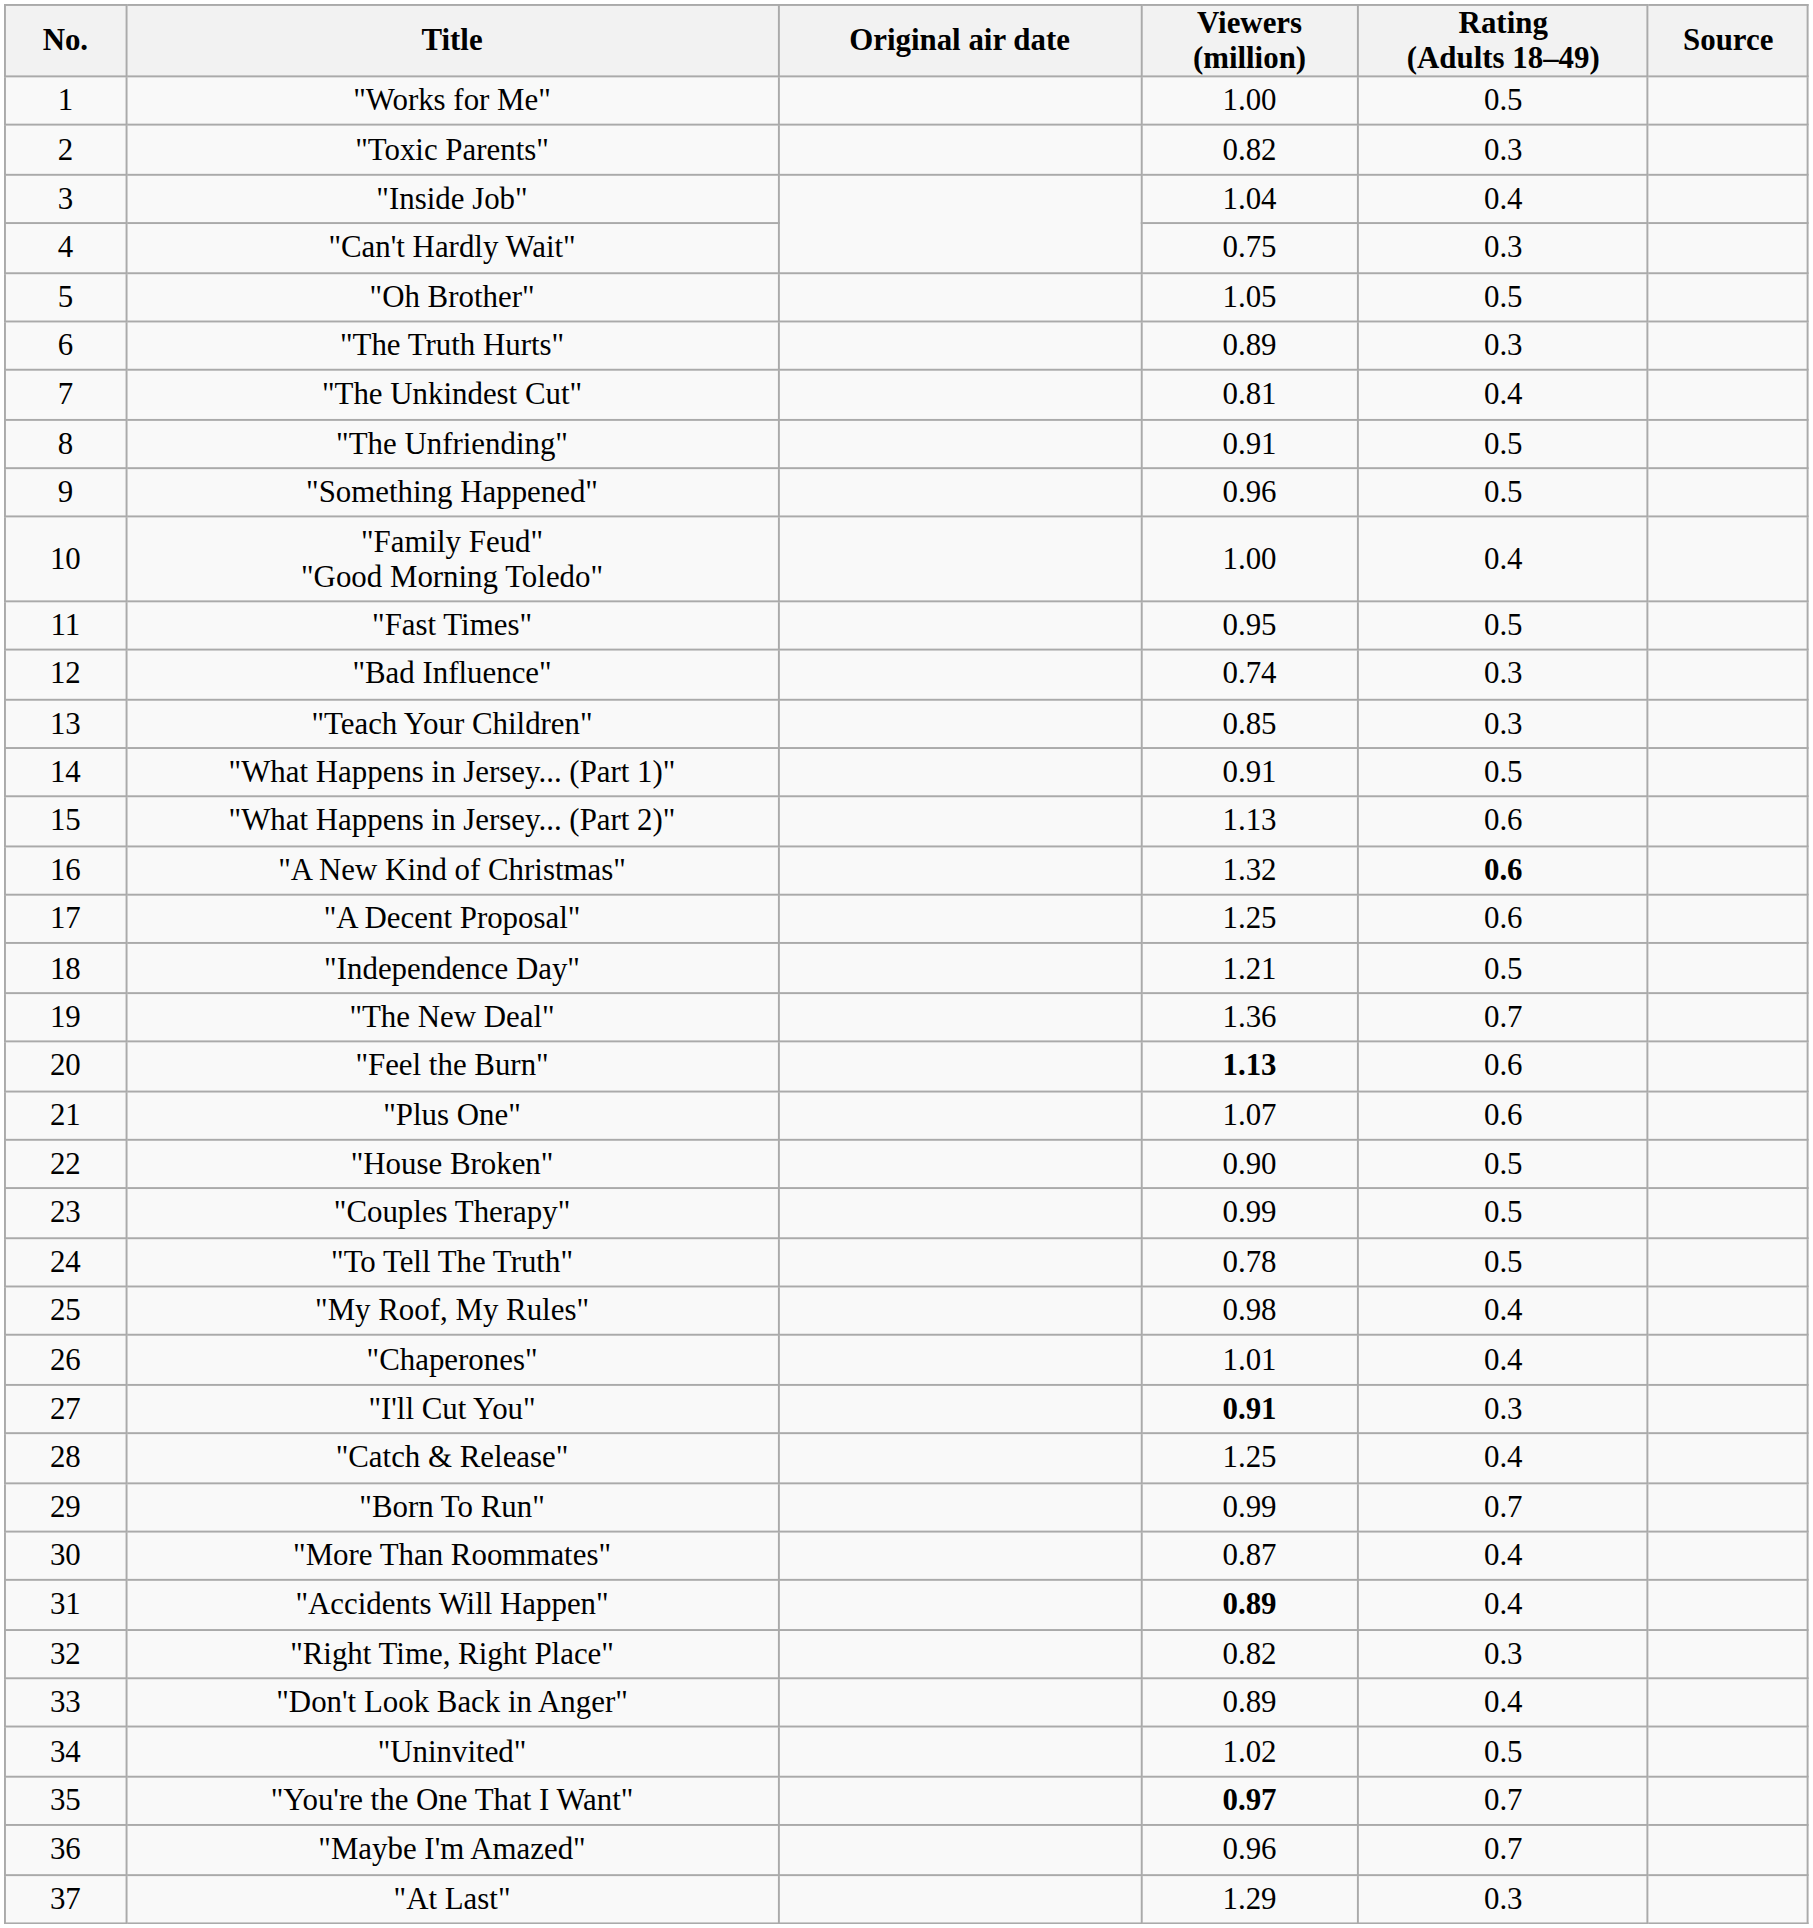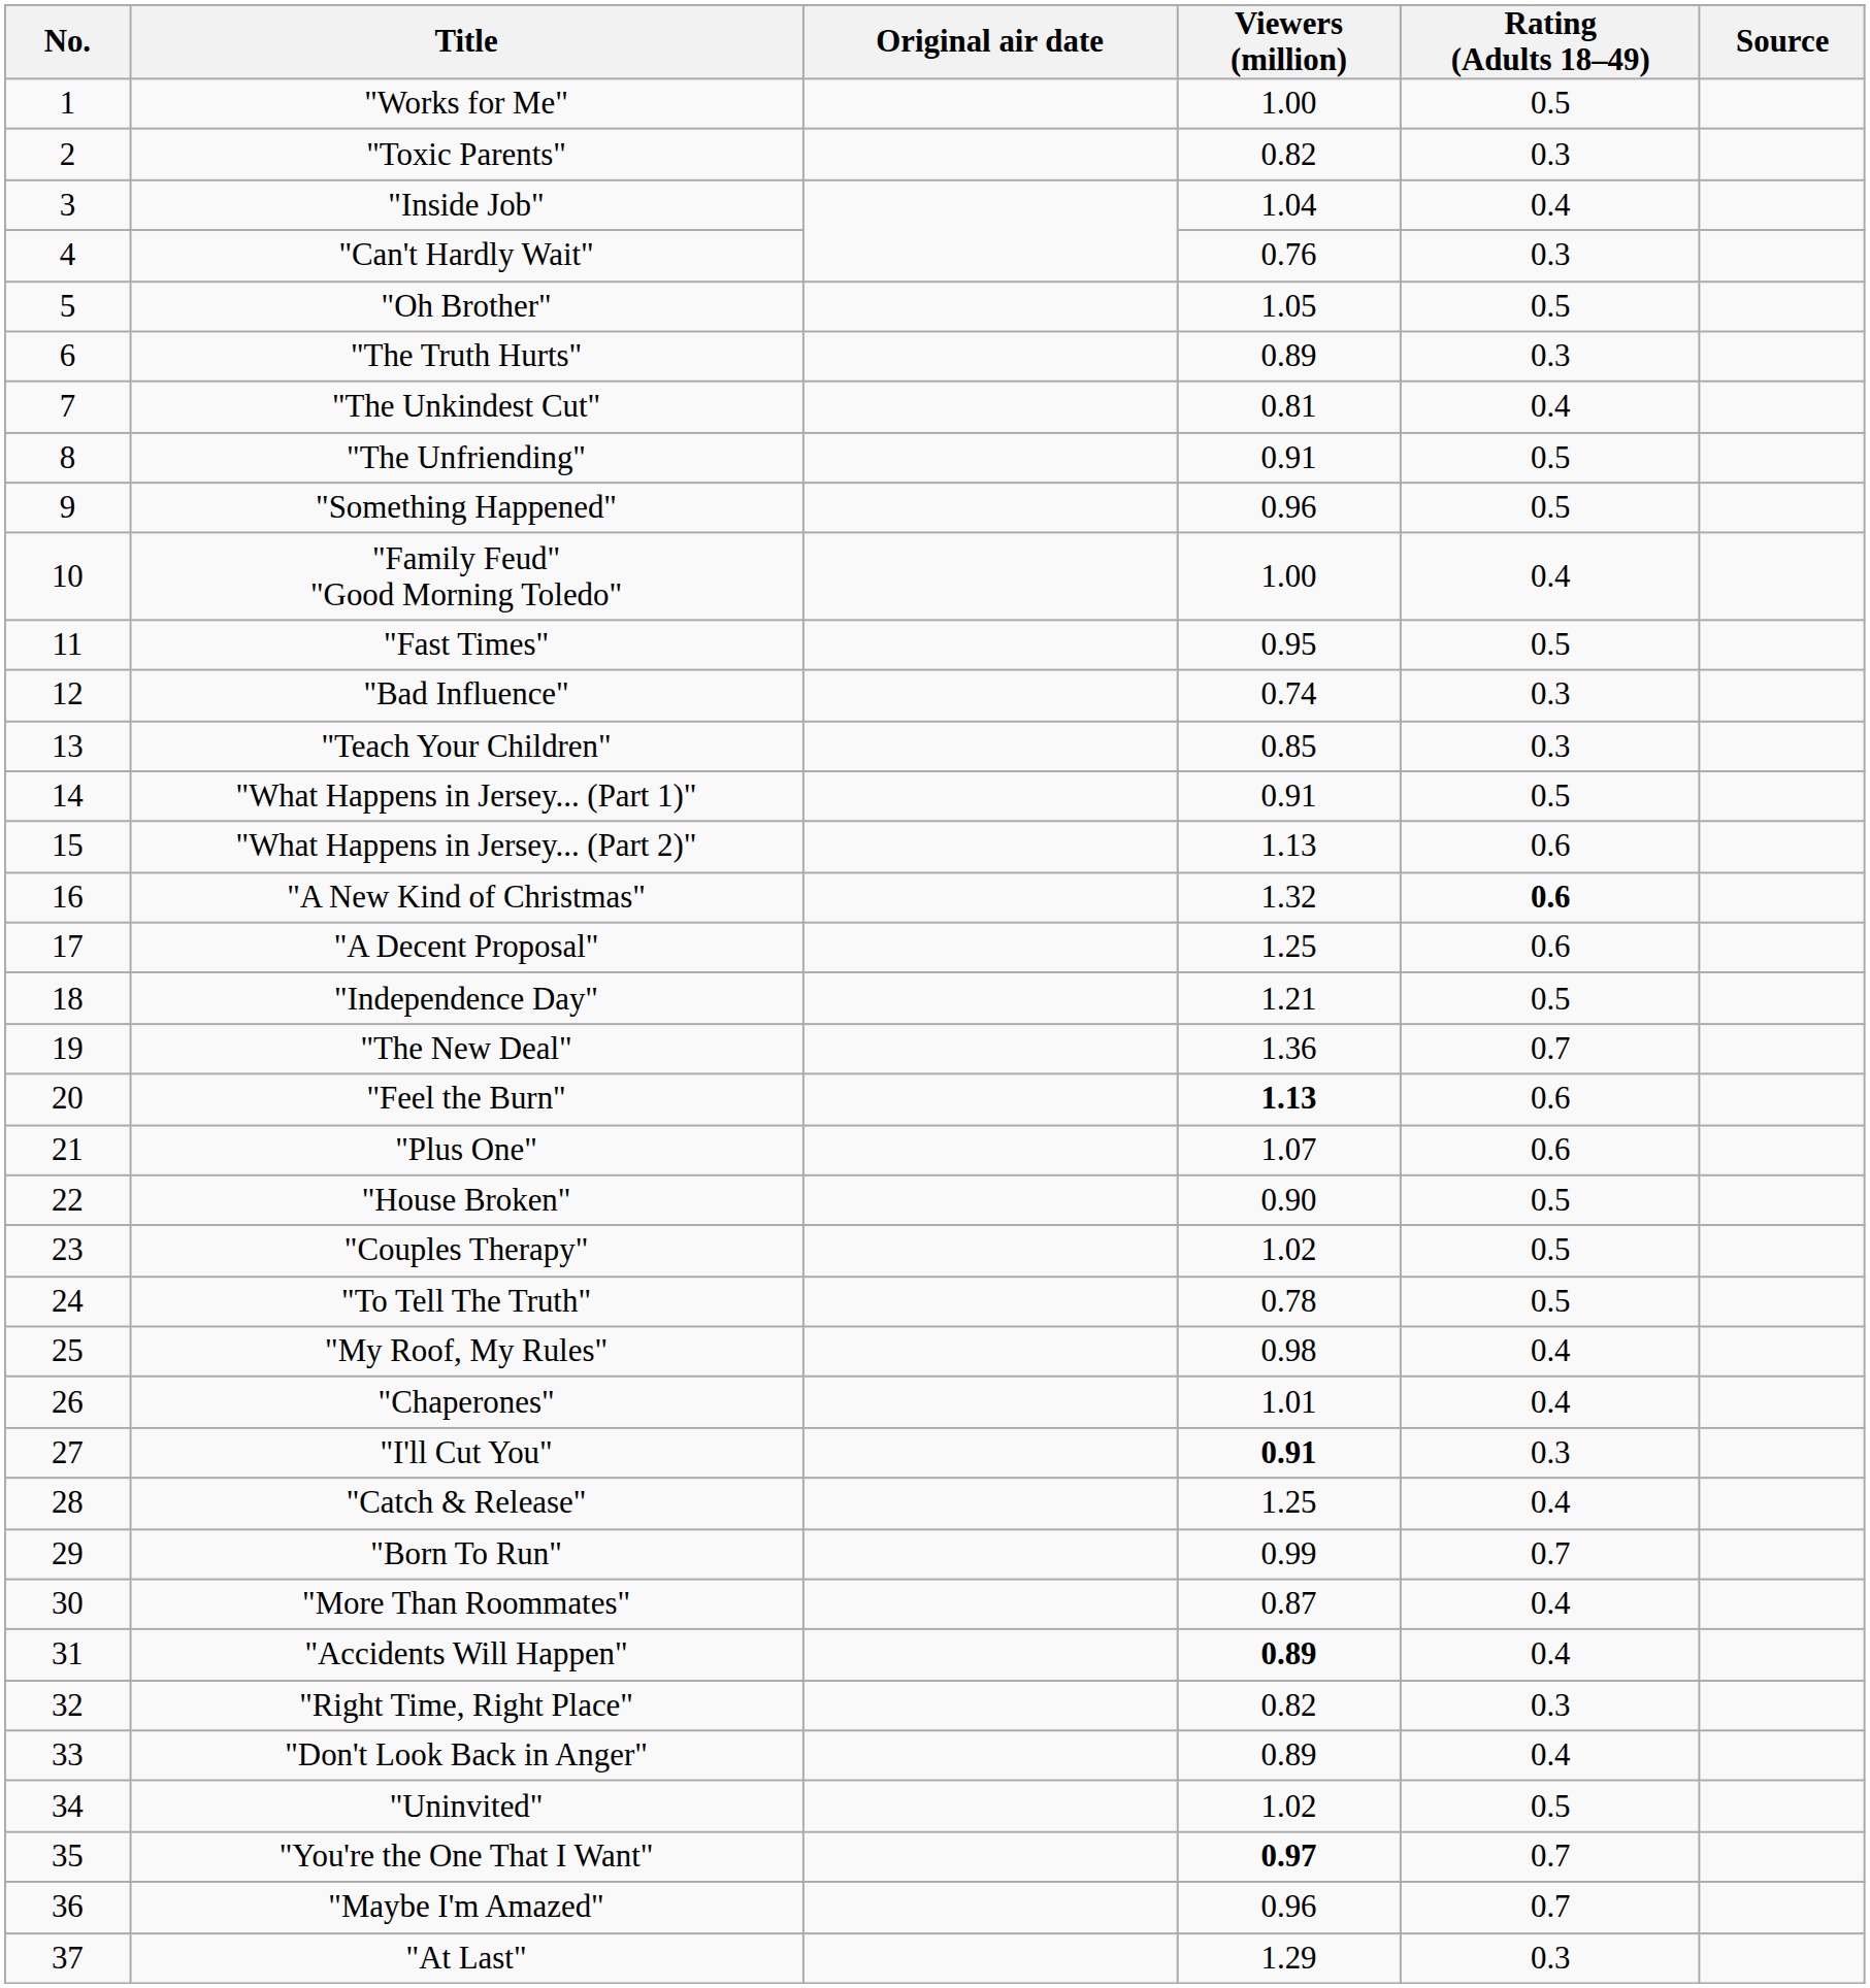"Can't Hardly Wait" | Viewers (million): 0.75 -> 0.76
"Couples Therapy" | Viewers (million): 0.99 -> 1.02
